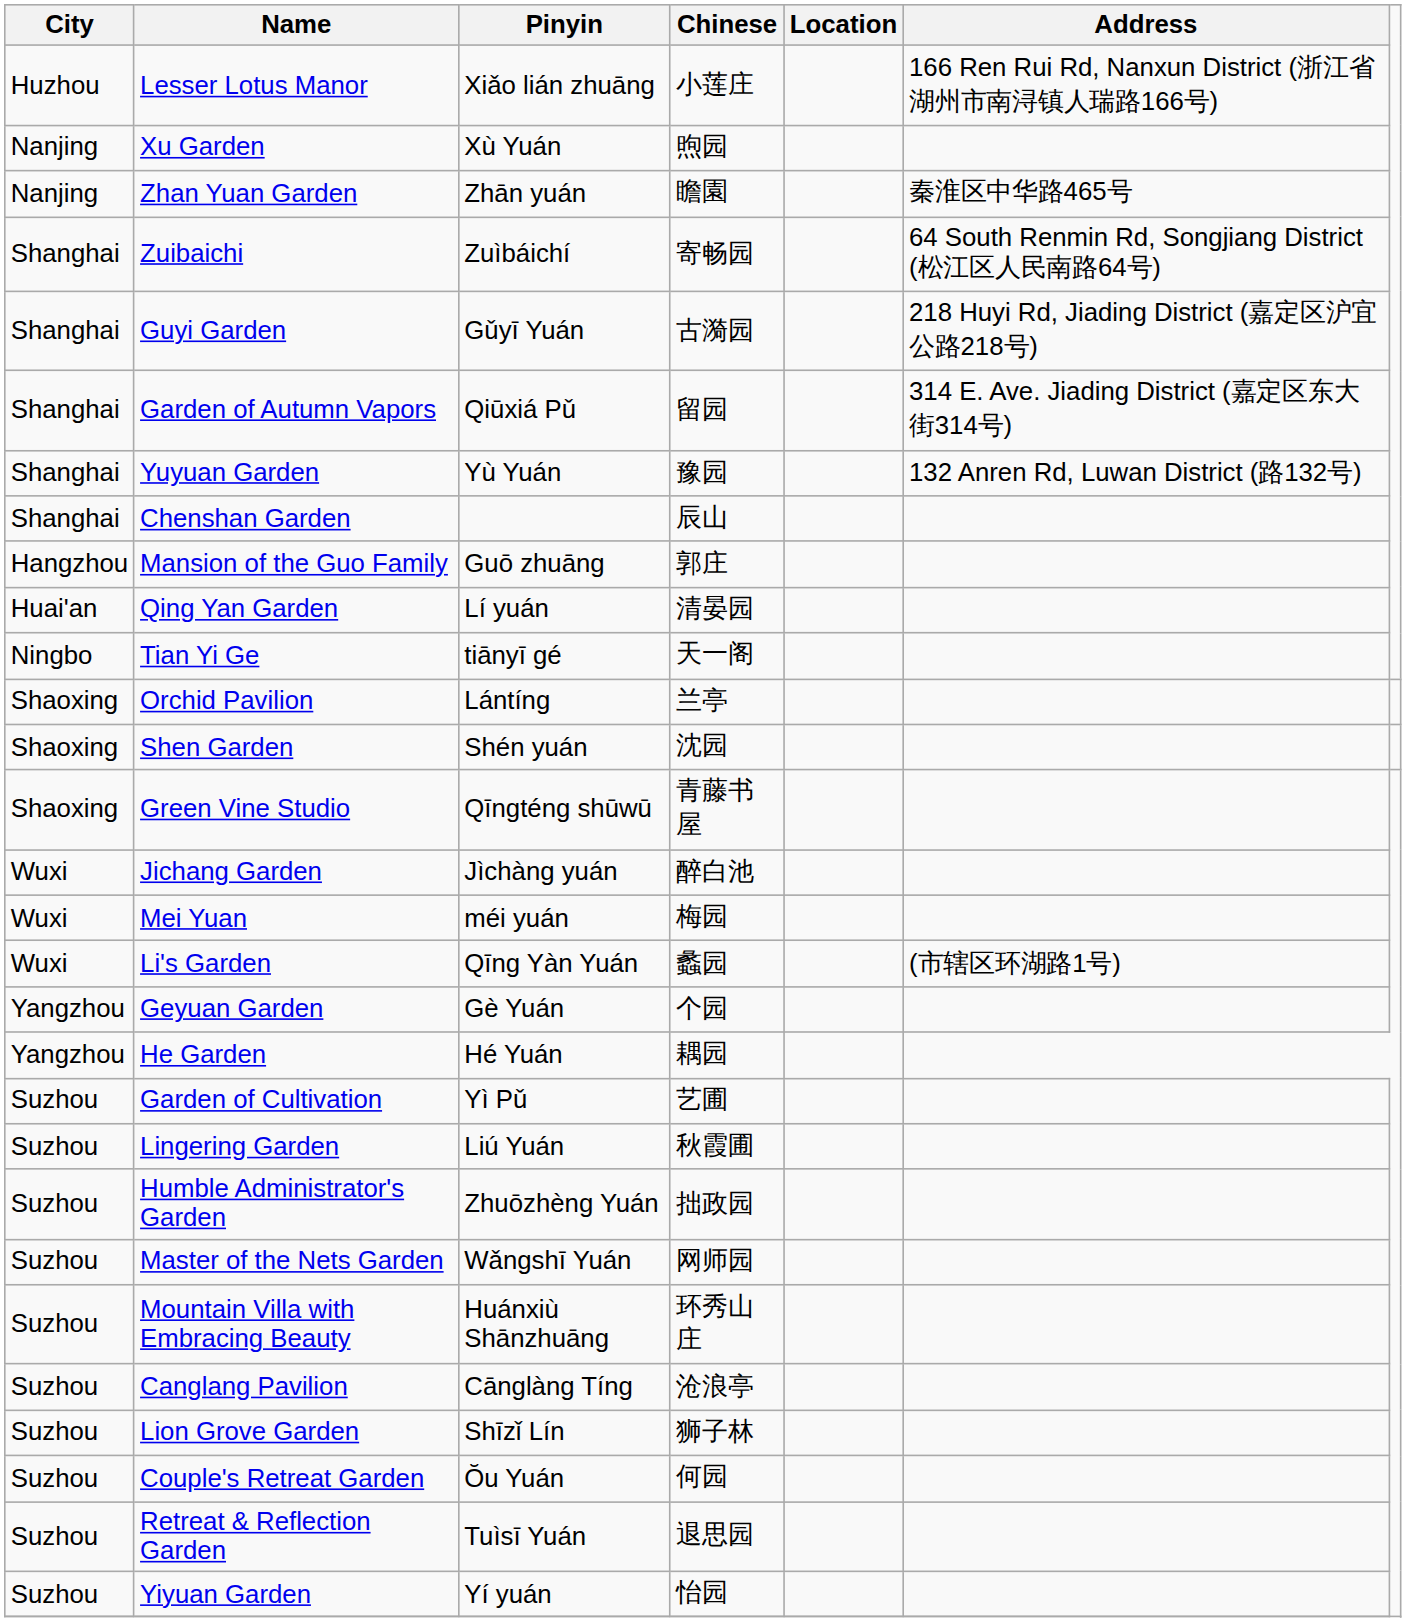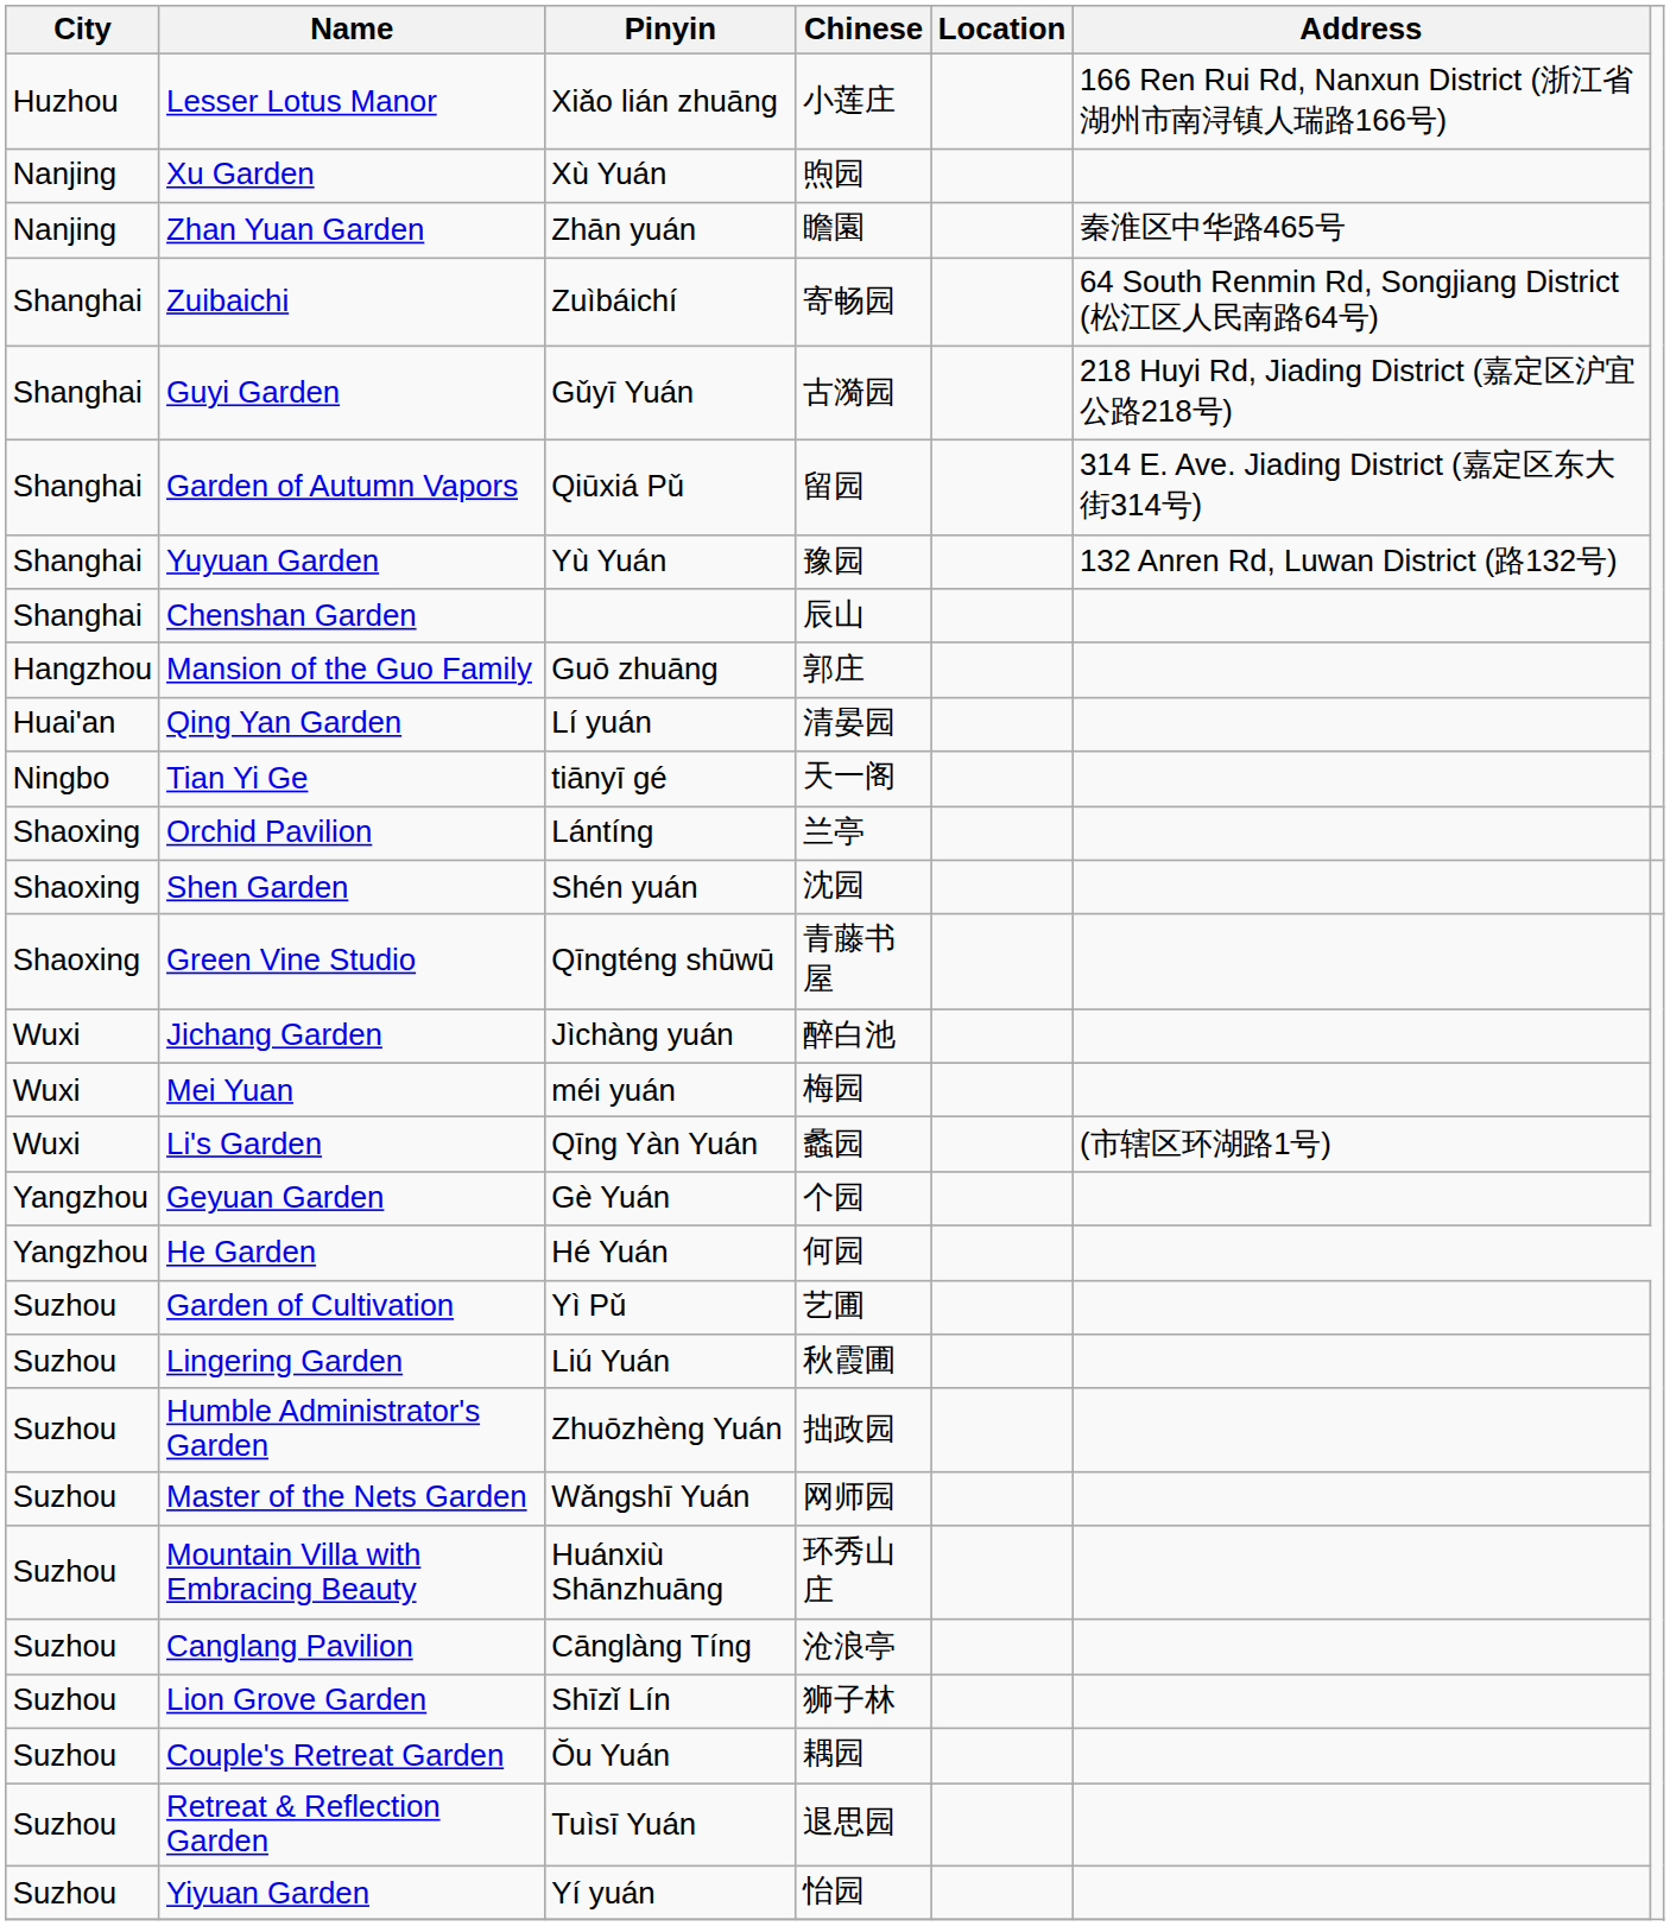He Garden | Chinese: 耦园 -> 何园
Couple's Retreat Garden | Chinese: 何园 -> 耦园
